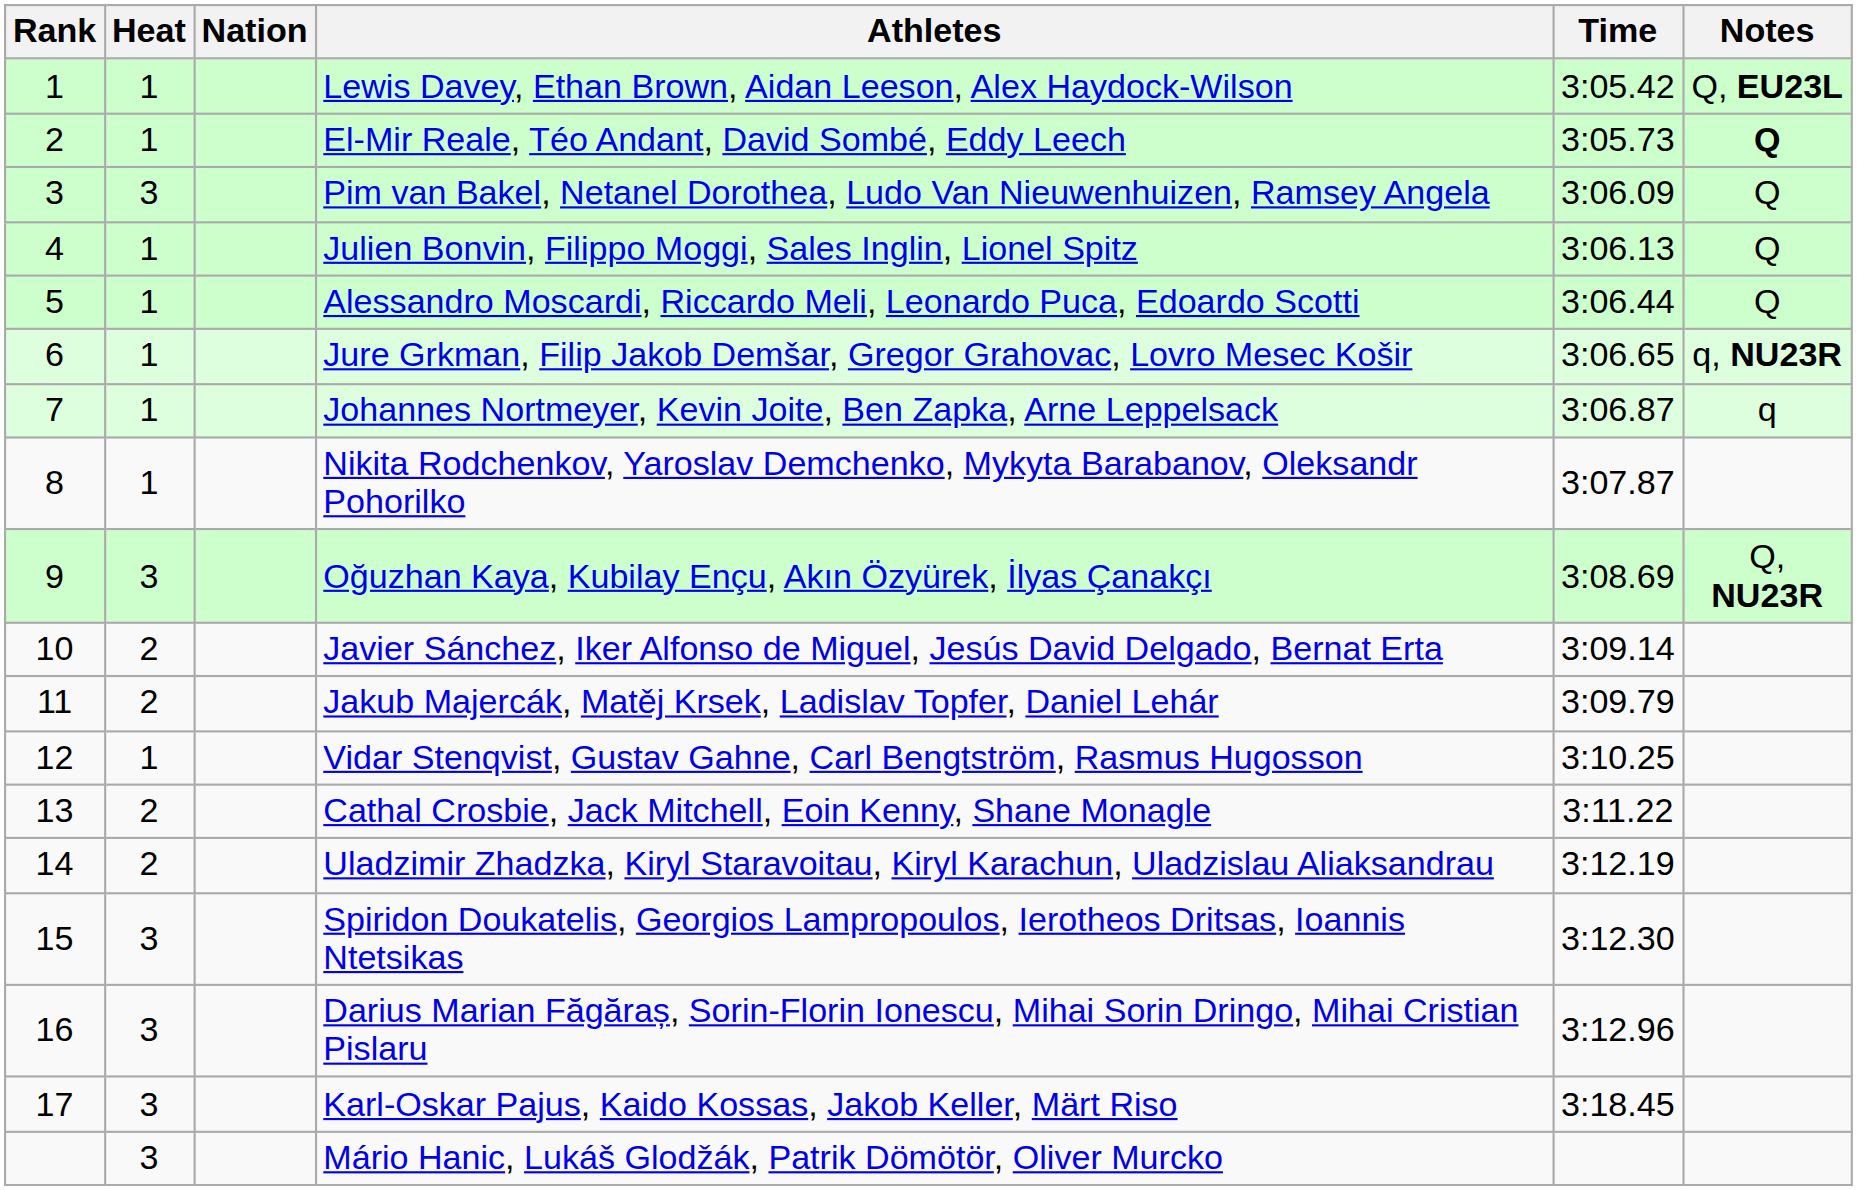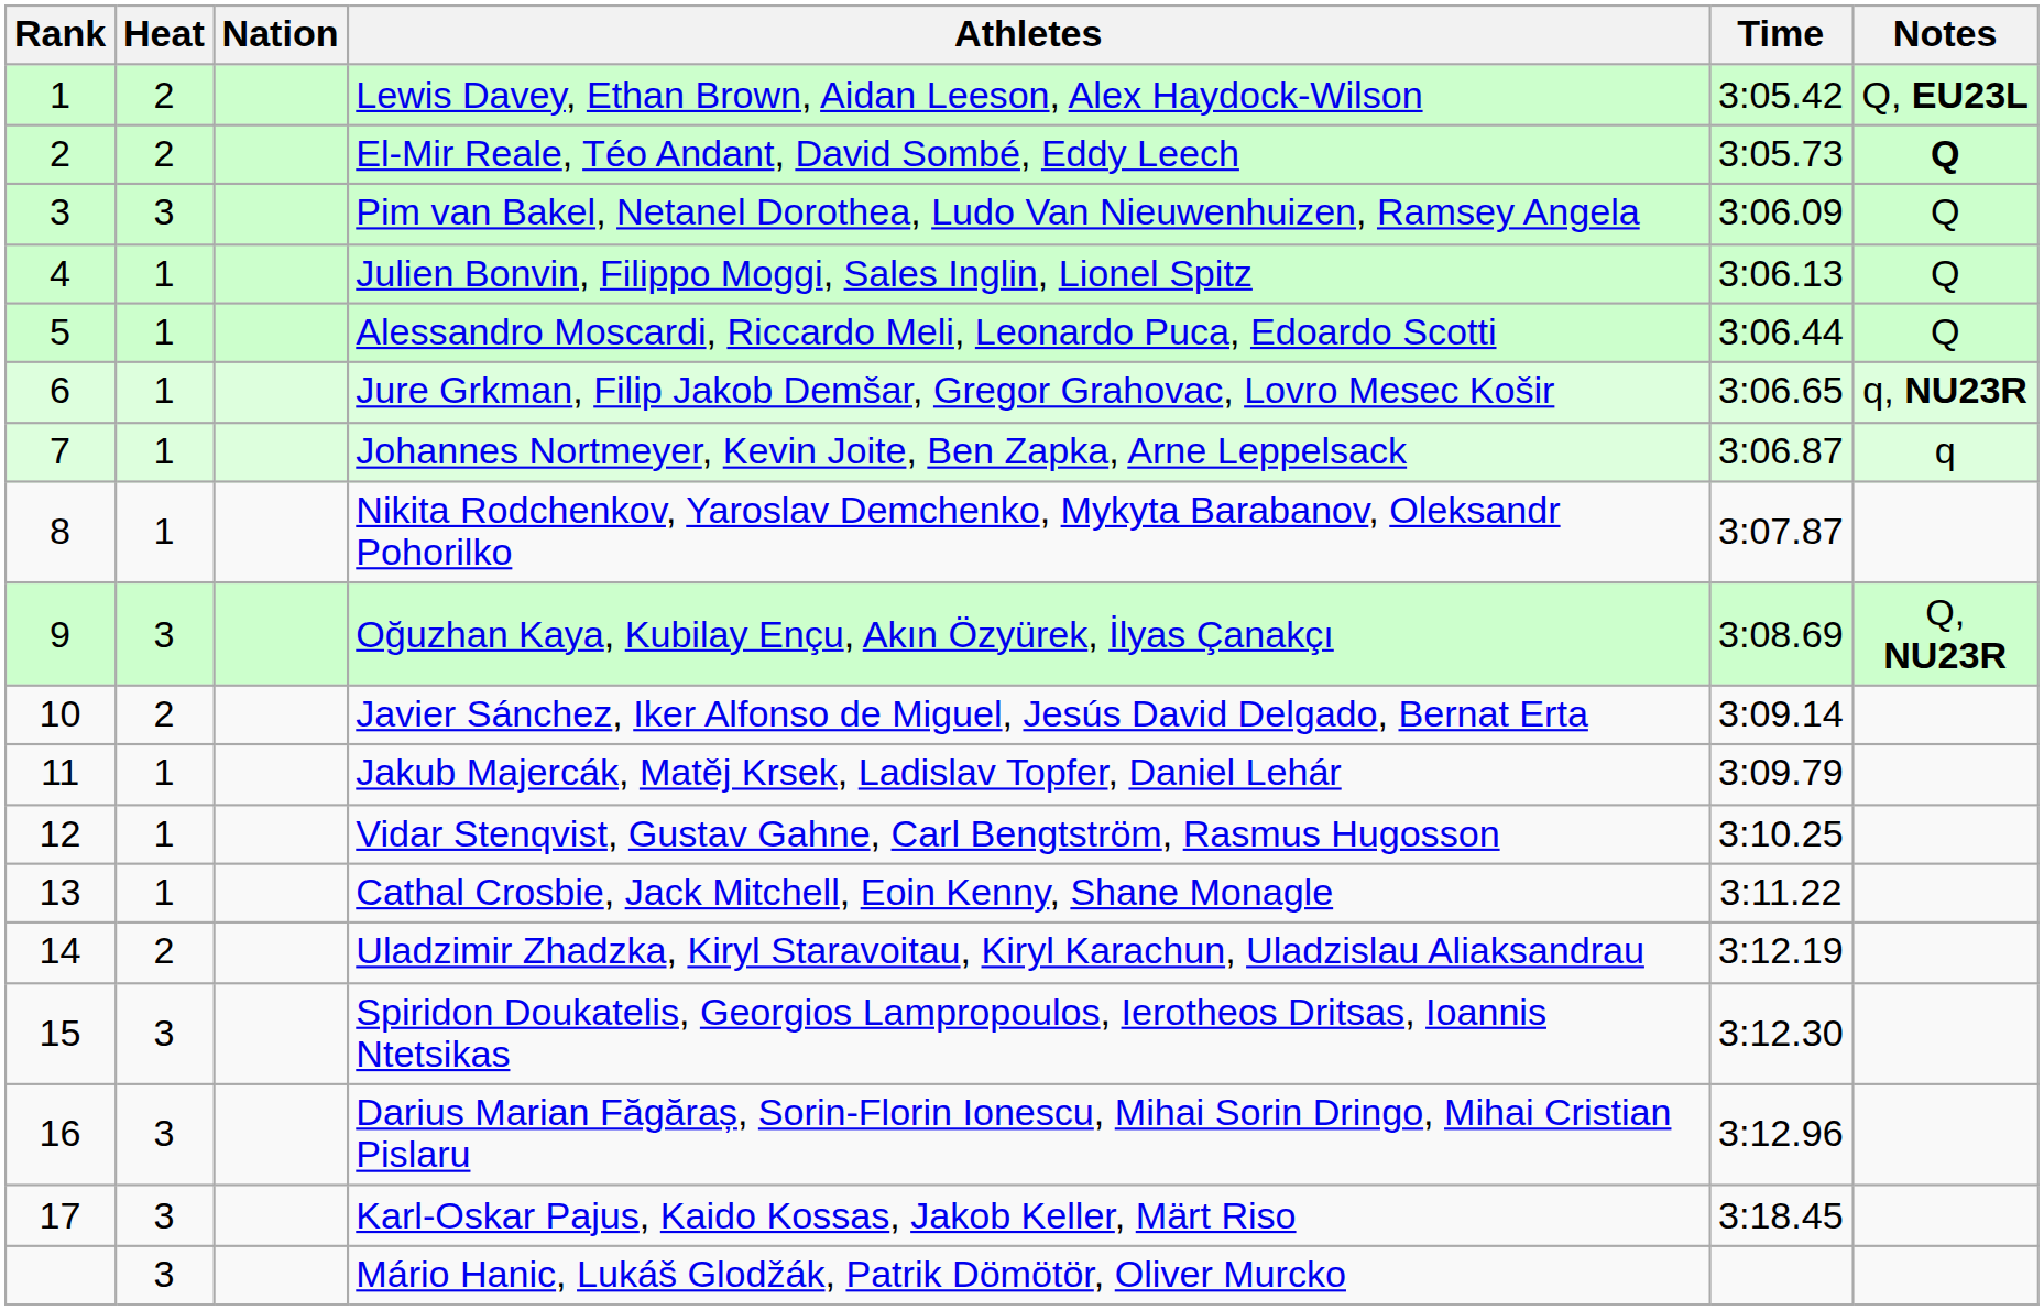Lewis Davey, Ethan Brown, Aidan Leeson, Alex Haydock-Wilson | Heat: 1 -> 2
El-Mir Reale, Téo Andant, David Sombé, Eddy Leech | Heat: 1 -> 2
Jakub Majercák, Matěj Krsek, Ladislav Topfer, Daniel Lehár | Heat: 2 -> 1
Cathal Crosbie, Jack Mitchell, Eoin Kenny, Shane Monagle | Heat: 2 -> 1
